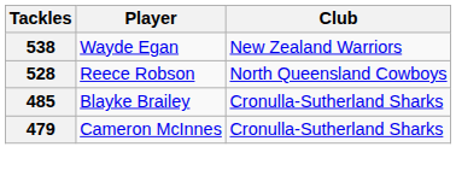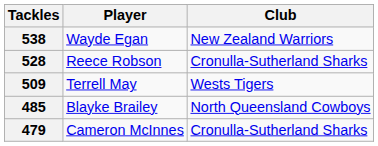528 | Club: North Queensland Cowboys -> Cronulla-Sutherland Sharks
+ row: 509 | Terrell May | Wests Tigers
485 | Club: Cronulla-Sutherland Sharks -> North Queensland Cowboys
